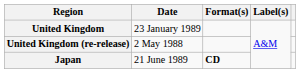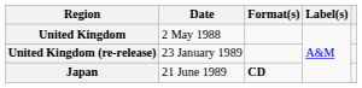United Kingdom | Date: 23 January 1989 -> 2 May 1988
United Kingdom (re-release) | Date: 2 May 1988 -> 23 January 1989
